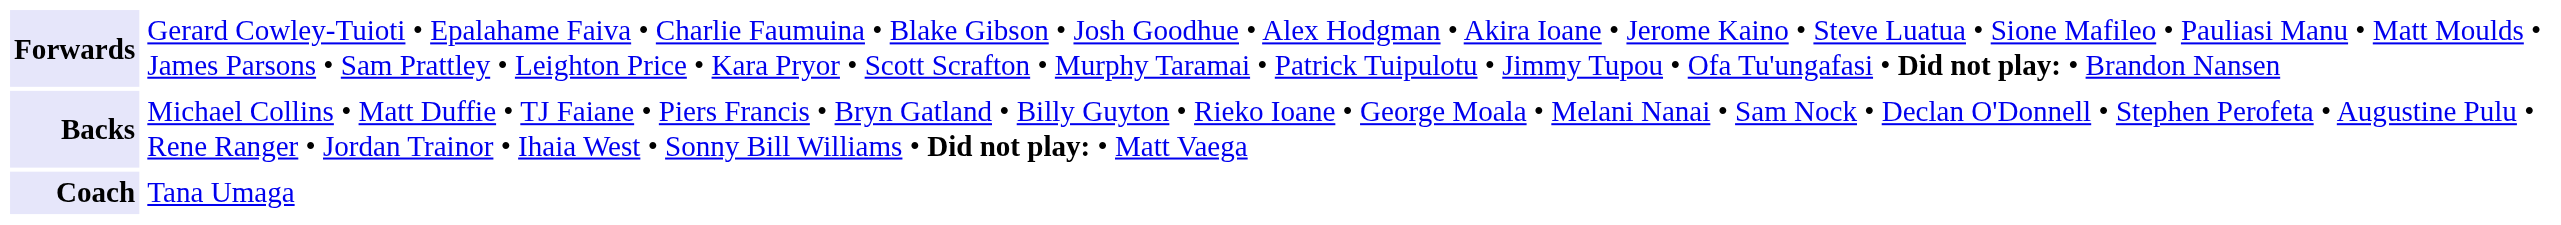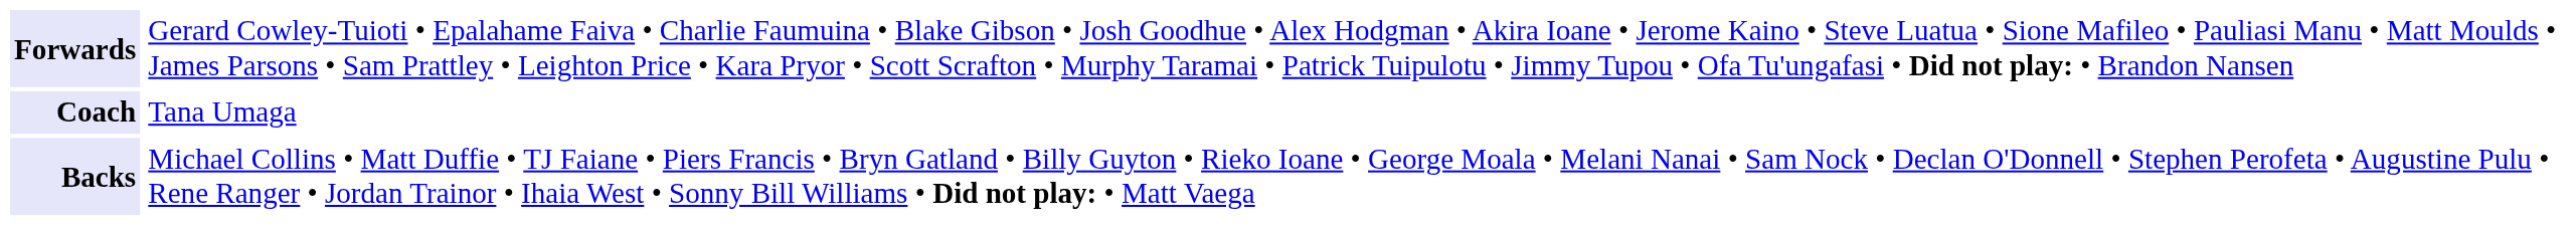rows swapped: Backs <-> Coach
